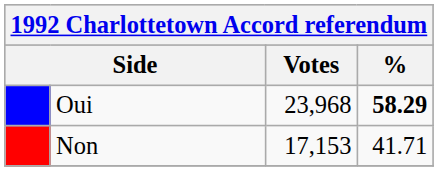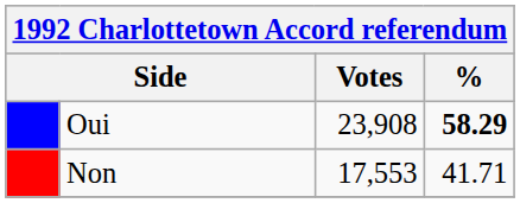Oui | Votes: 23,968 -> 23,908
Non | Votes: 17,153 -> 17,553
